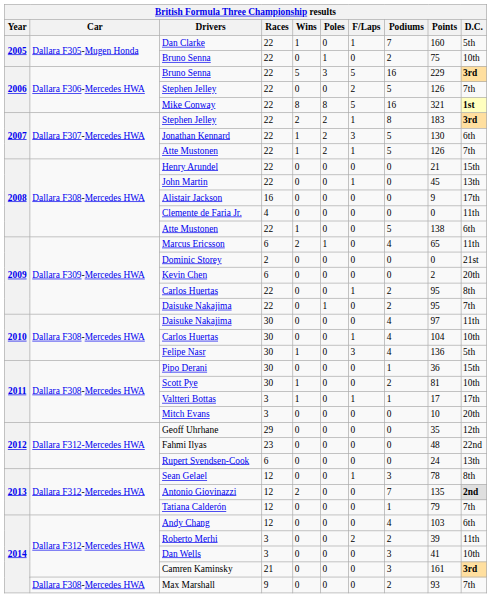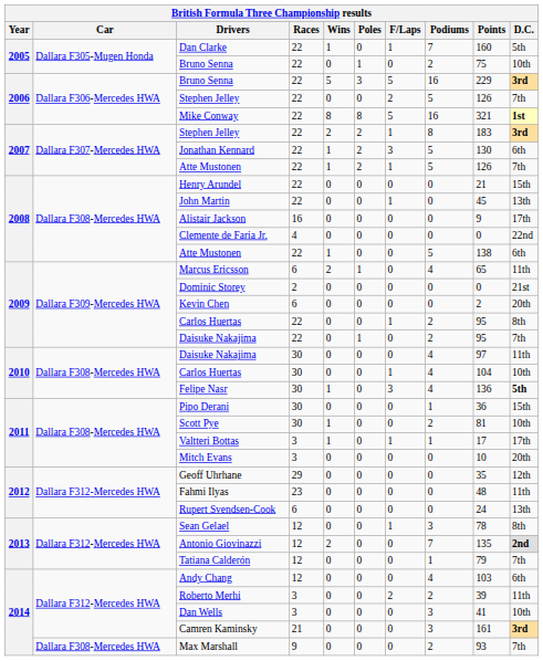Clemente de Faria Jr. | D.C.: 11th -> 22nd
Felipe Nasr | D.C.: normal -> bold
Fahmi Ilyas | D.C.: 22nd -> 11th
